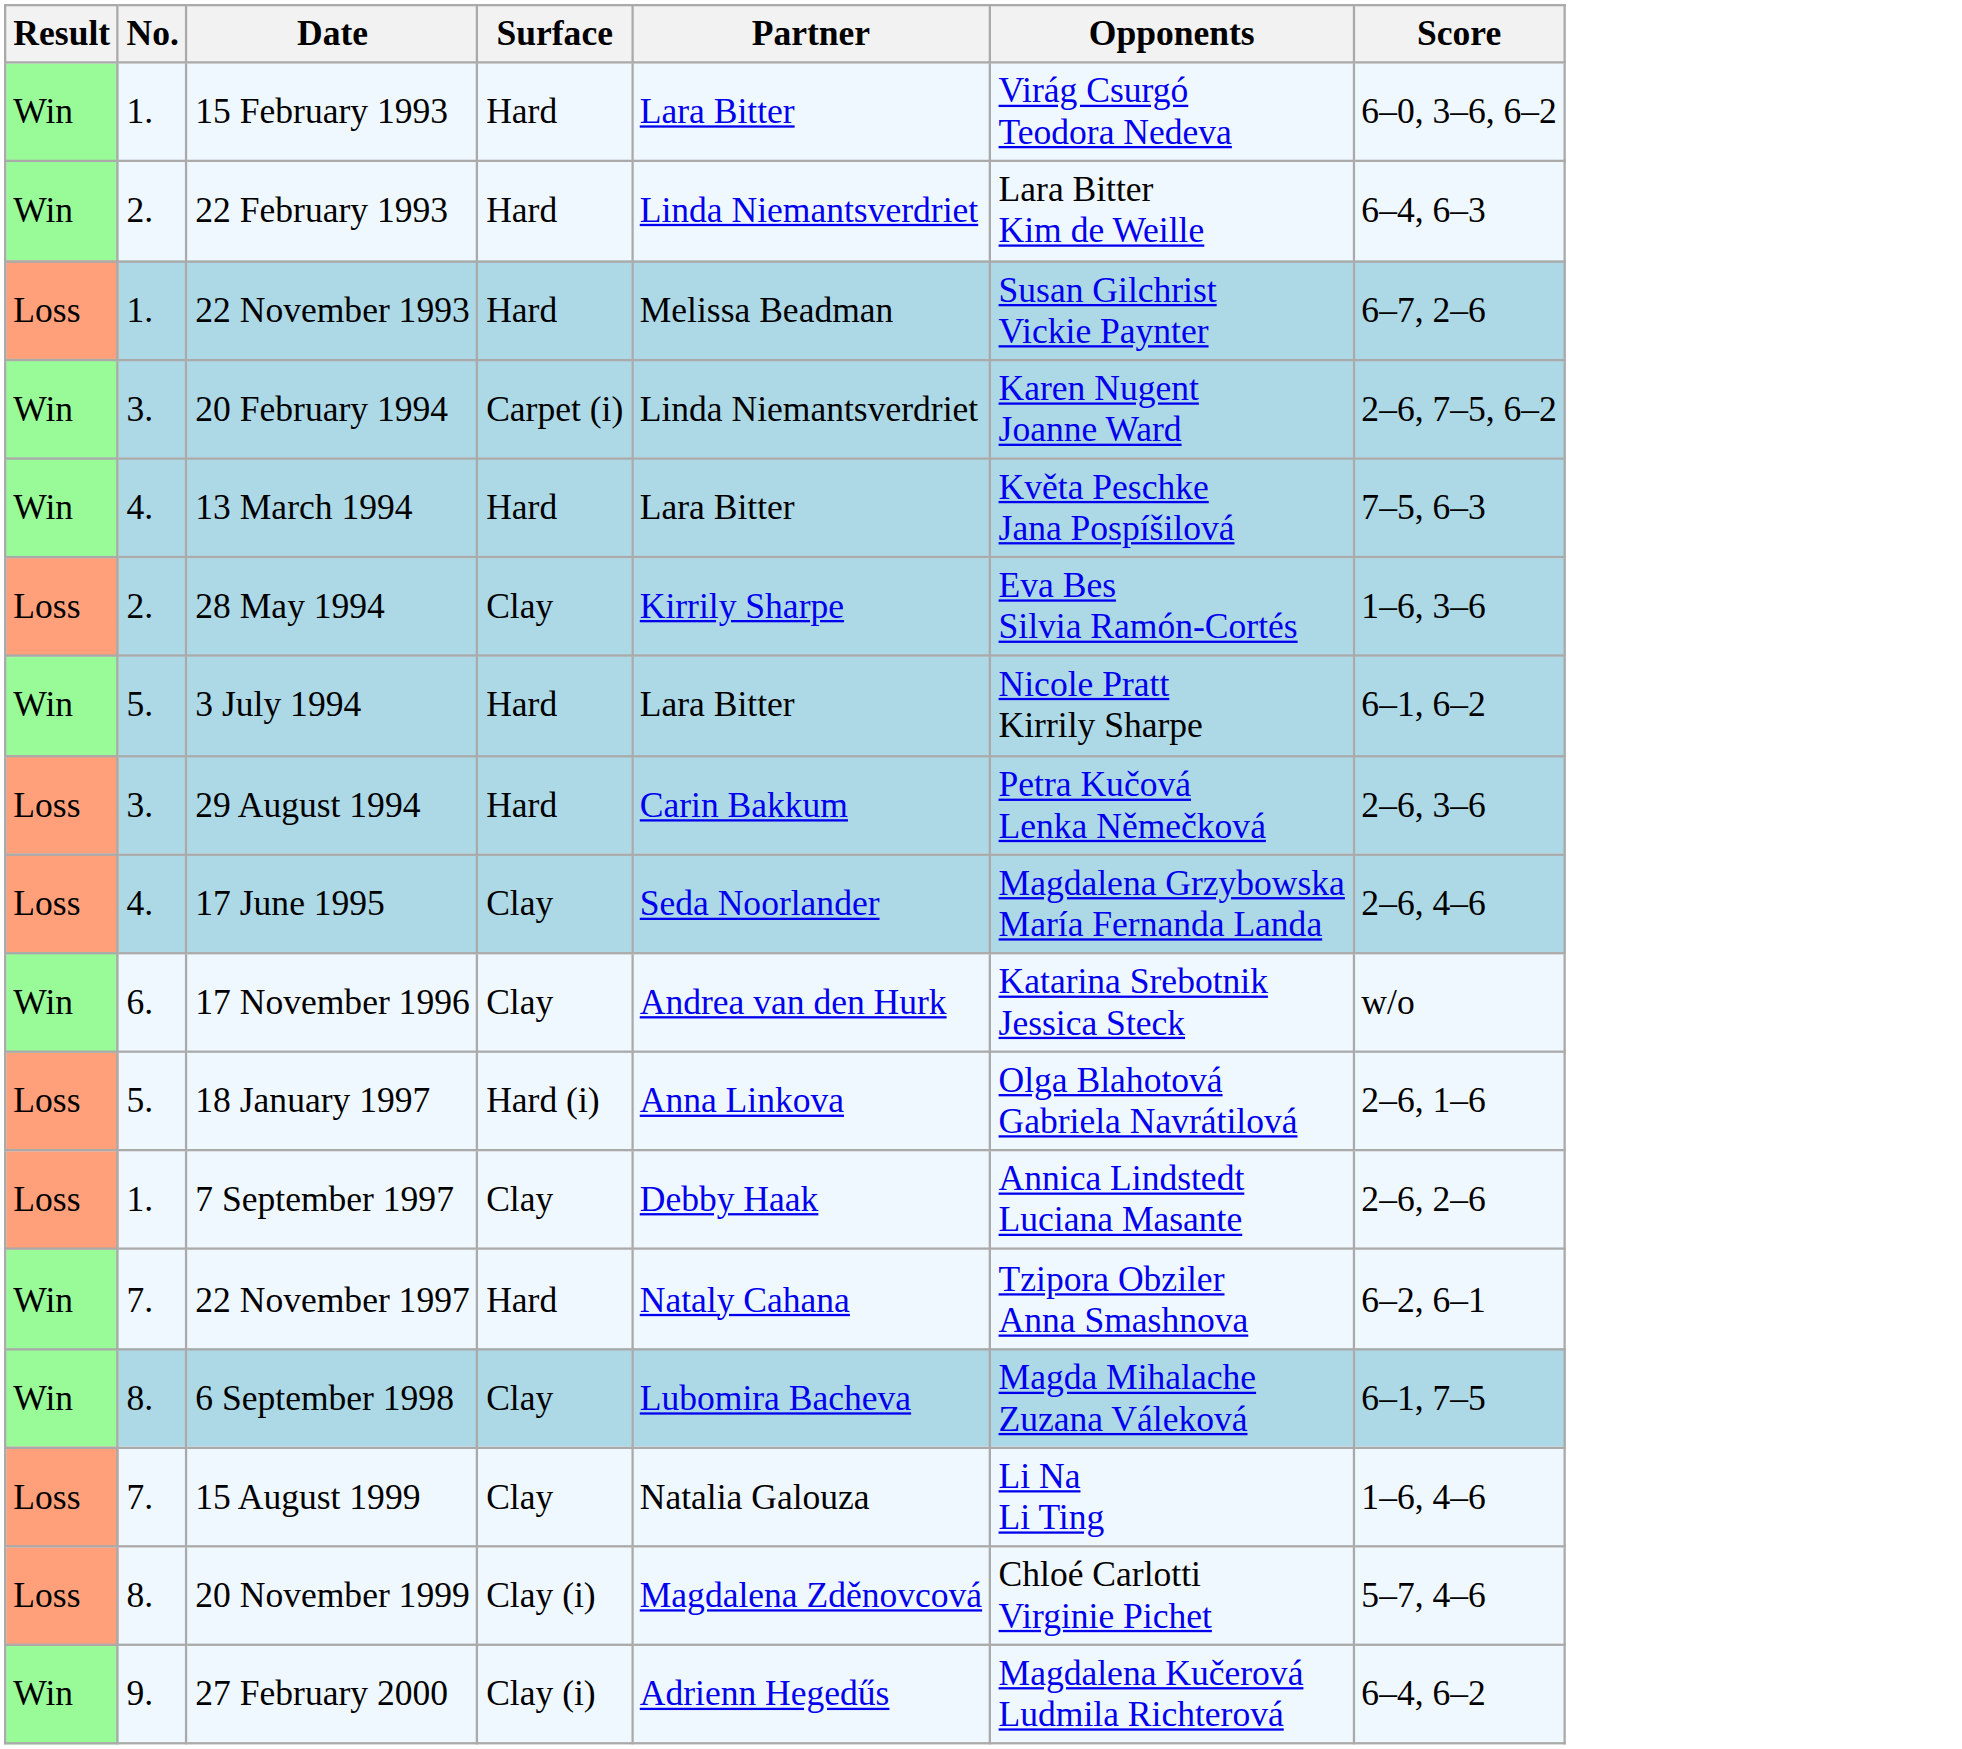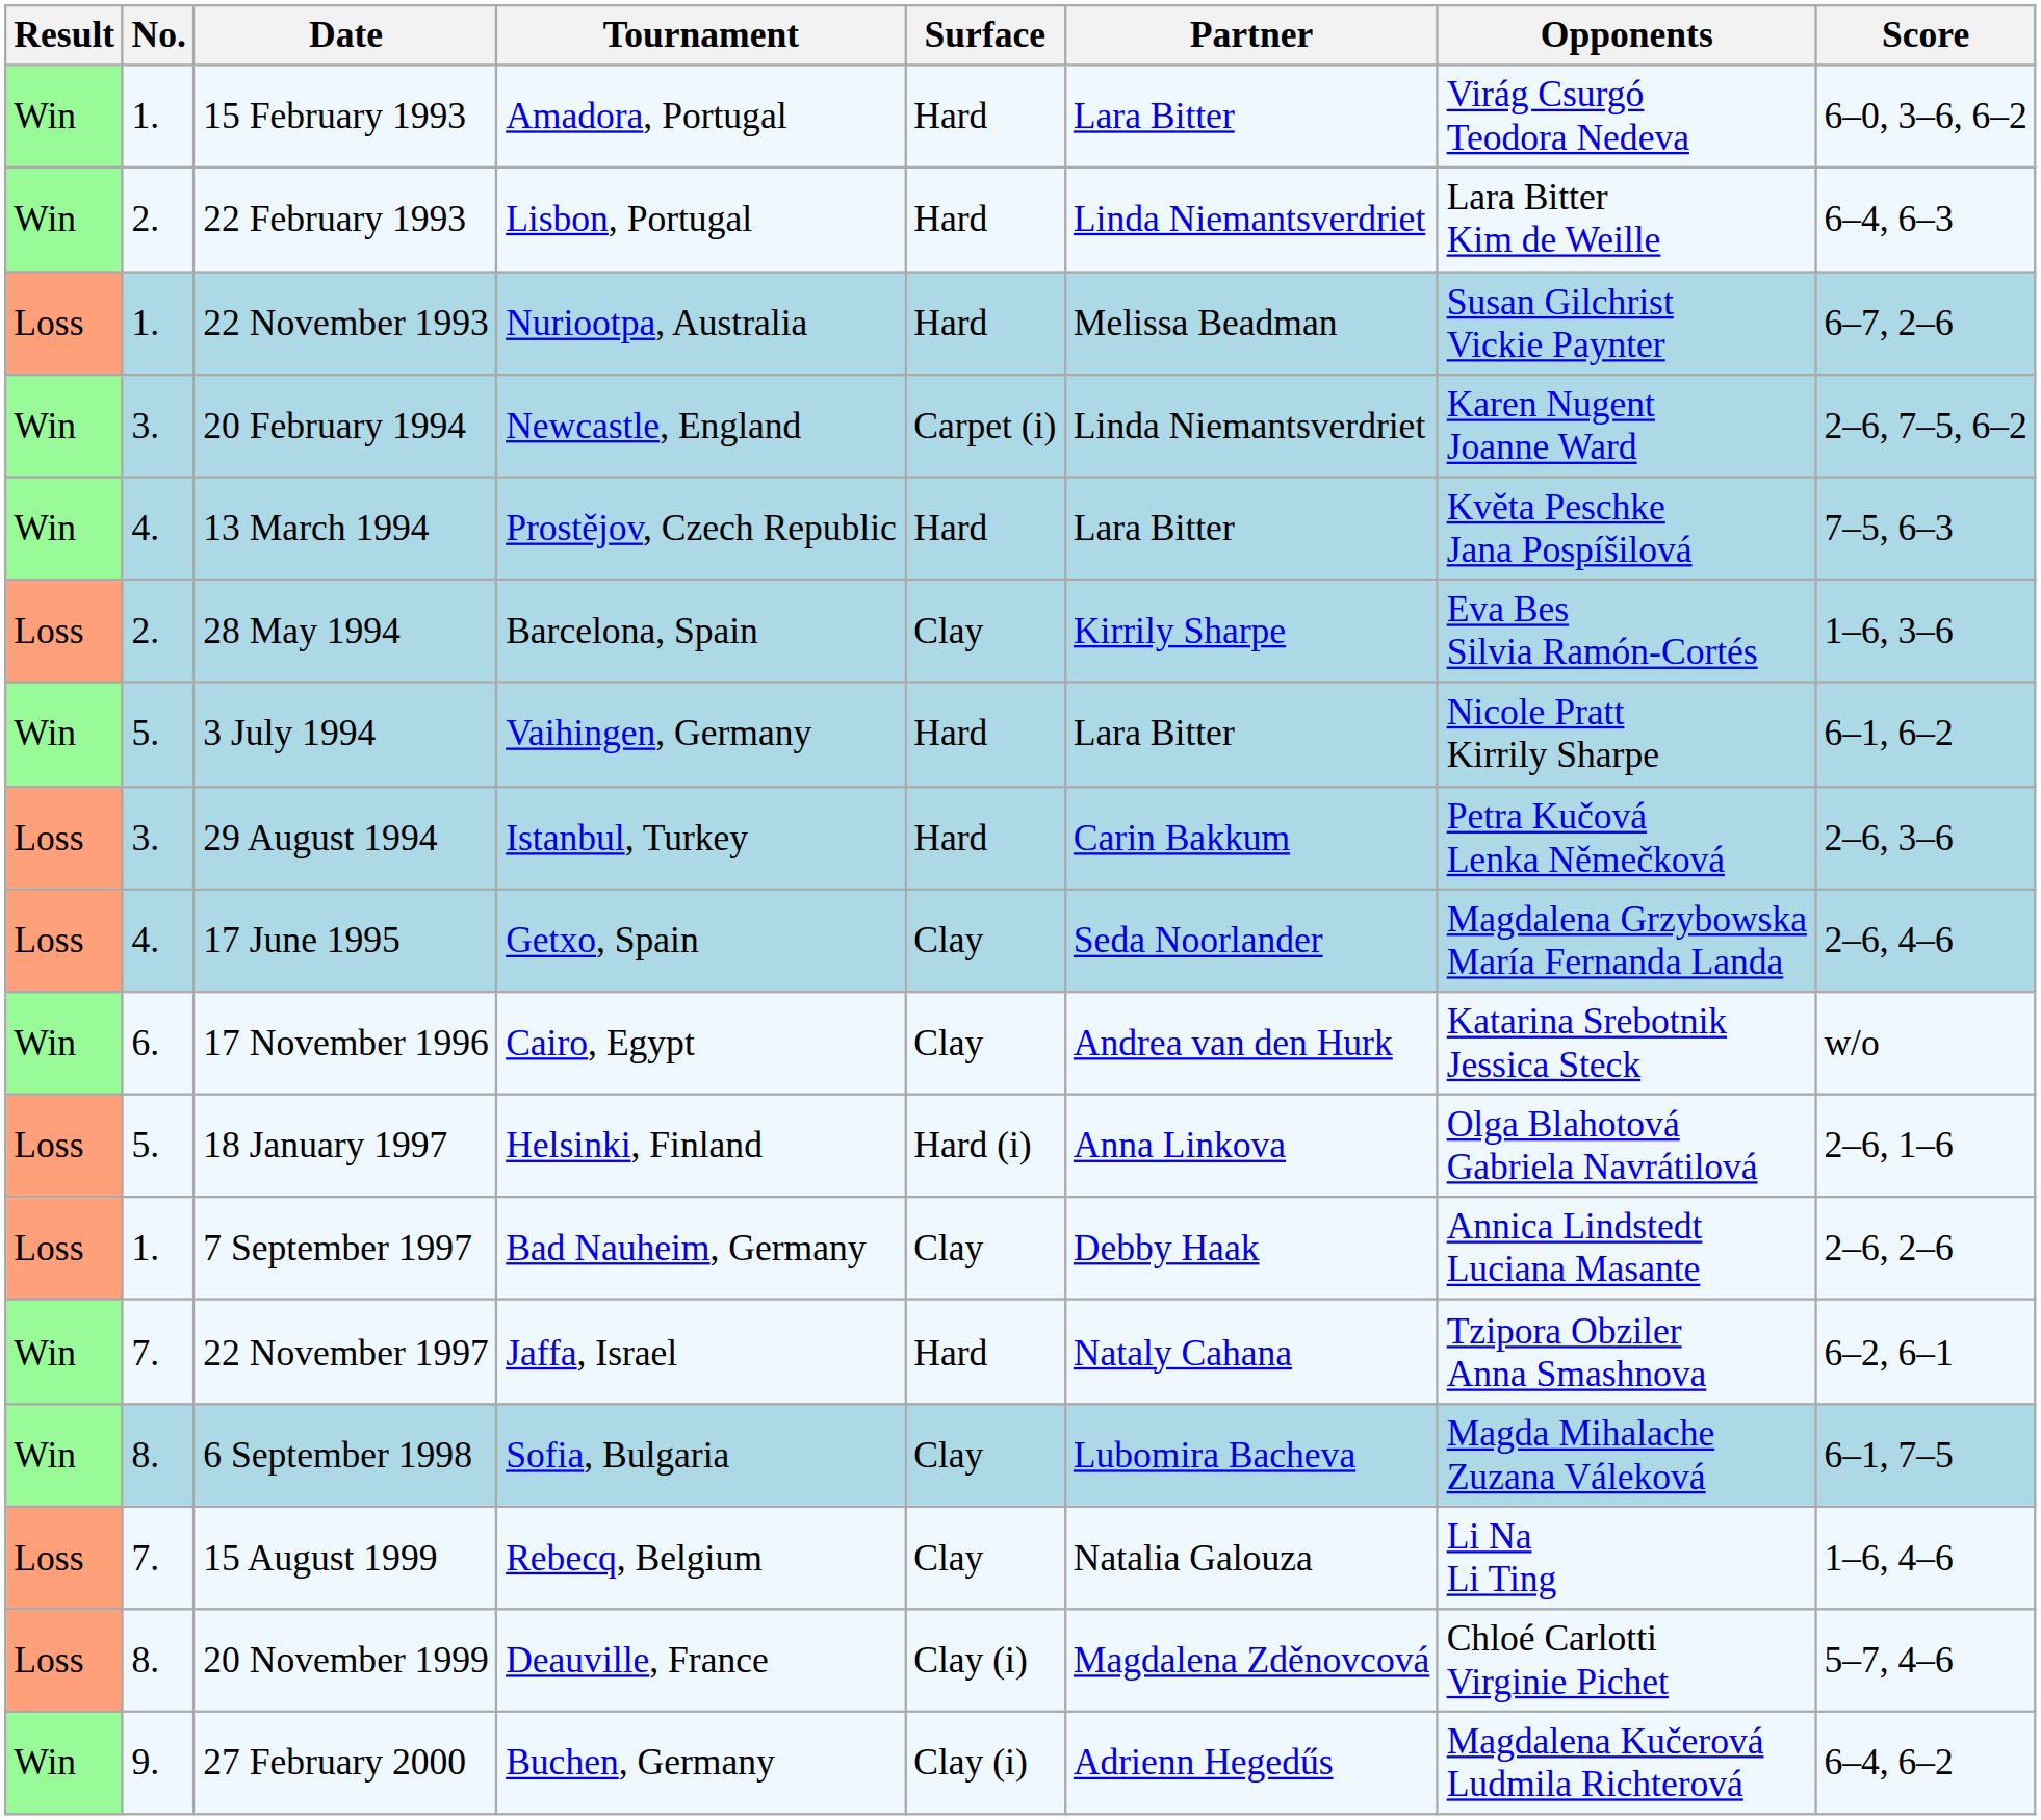+ column: Tournament | Amadora, Portugal | Lisbon, Portugal | Nuriootpa, Australia | Newcastle, England | Prostějov, Czech Republic | Barcelona, Spain | Vaihingen, Germany | Istanbul, Turkey | Getxo, Spain | Cairo, Egypt | Helsinki, Finland | Bad Nauheim, Germany | Jaffa, Israel | Sofia, Bulgaria | Rebecq, Belgium | Deauville, France | Buchen, Germany
